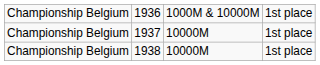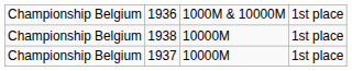rows swapped: 1937 <-> 1938
